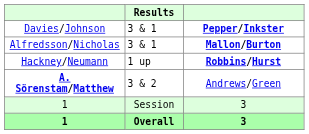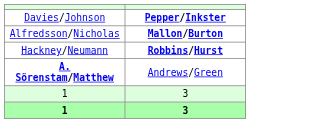- column: Results | 3 & 1 | 3 & 1 | 1 up | 3 & 2 | Session | Overall
